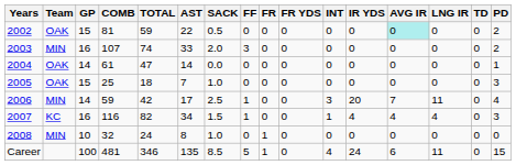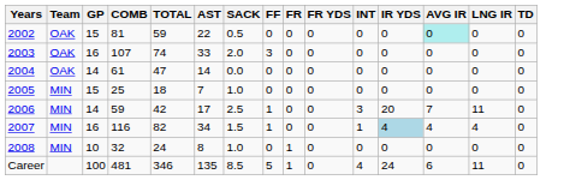- column: PD | 2 | 2 | 1 | 3 | 4 | 3 | 0 | 15
2003 | Team: MIN -> OAK
2005 | Team: OAK -> MIN
2007 | Team: KC -> MIN
2007 | IR YDS: no background -> lightblue background
